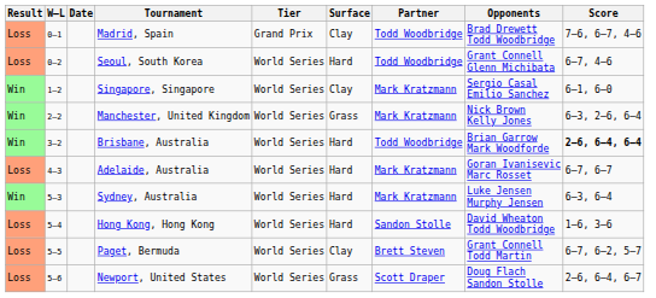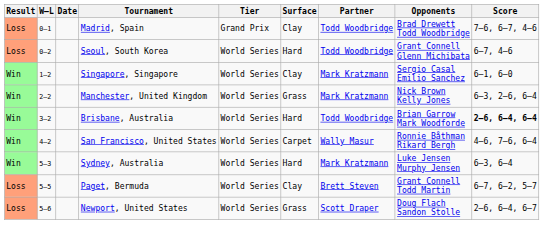+ row: Win | 4–2 | San Francisco, United States | World Series | Carpet | Wally Masur | Ronnie Båthman Rikard Bergh | 4–6, 7–6, 6–4
- row: Loss | 4–3 | Adelaide, Australia | World Series | Hard | Mark Kratzmann | Goran Ivanisevic Marc Rosset | 6–7, 6–7
- row: Loss | 5–4 | Hong Kong, Hong Kong | World Series | Hard | Sandon Stolle | David Wheaton Todd Woodbridge | 1–6, 3–6
